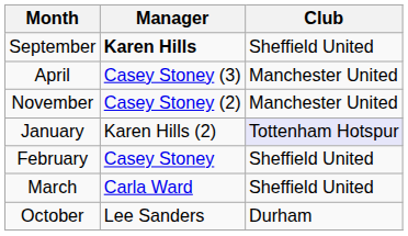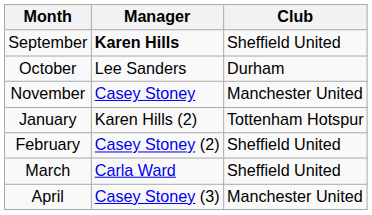rows swapped: October <-> April
November | Manager: Casey Stoney (2) -> Casey Stoney
January | Club: lavender background -> no background
February | Manager: Casey Stoney -> Casey Stoney (2)
